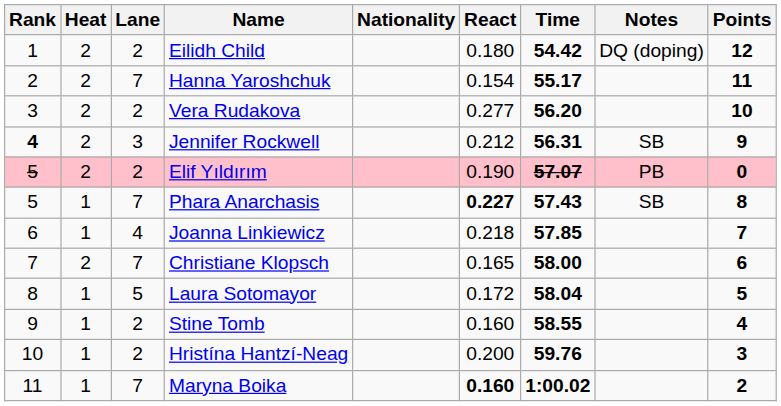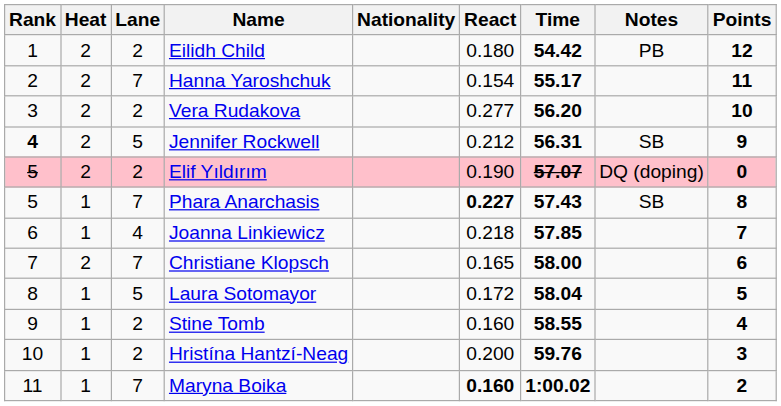Eilidh Child | Notes: DQ (doping) -> PB
Jennifer Rockwell | Lane: 3 -> 5
Elif Yıldırım | Notes: PB -> DQ (doping)
